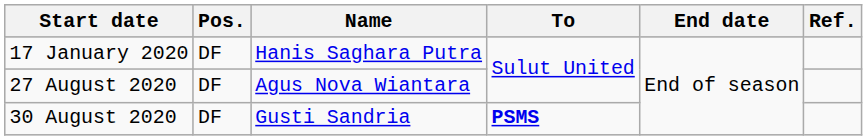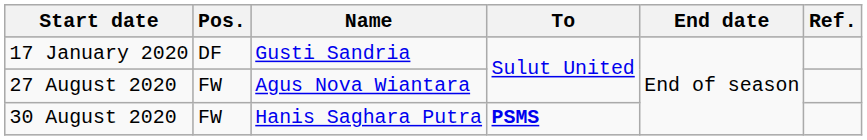17 January 2020 | Name: Hanis Saghara Putra -> Gusti Sandria
27 August 2020 | Pos.: DF -> FW
30 August 2020 | Pos.: DF -> FW
30 August 2020 | Name: Gusti Sandria -> Hanis Saghara Putra
